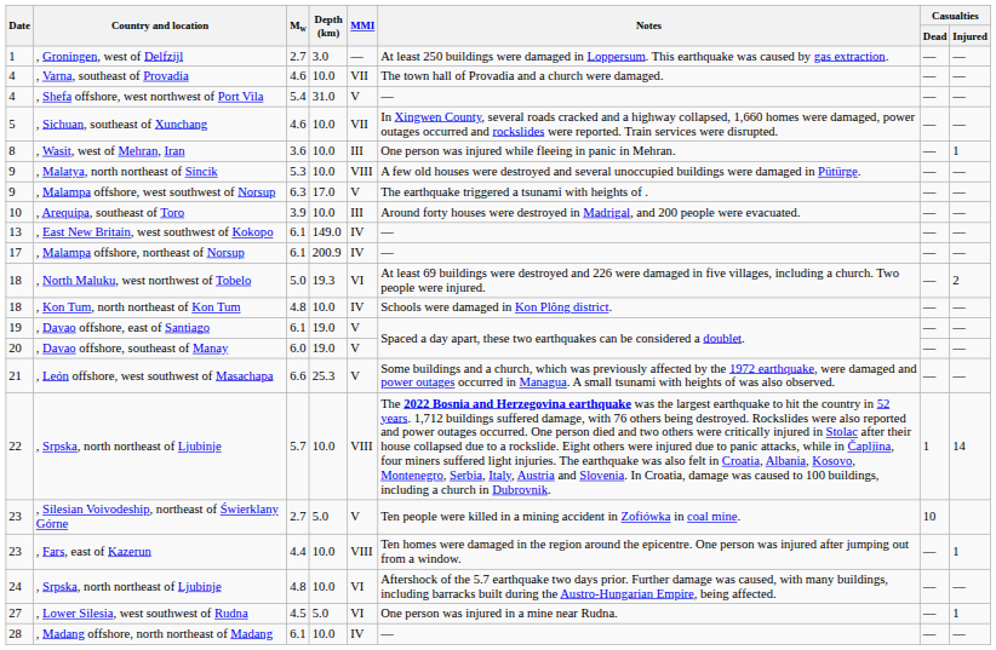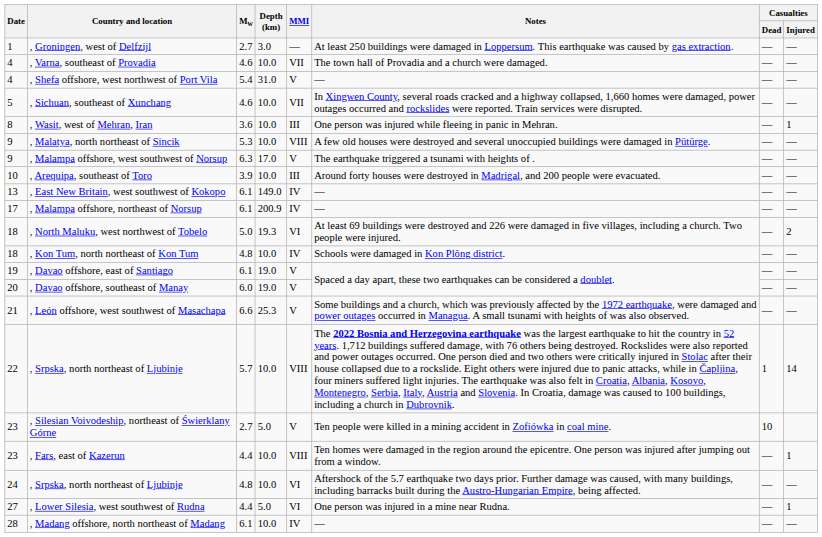, Lower Silesia, west southwest of Rudna | Mw: 4.5 -> 4.4
